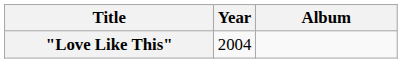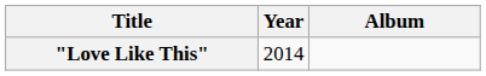"Love Like This" | Year: 2004 -> 2014
